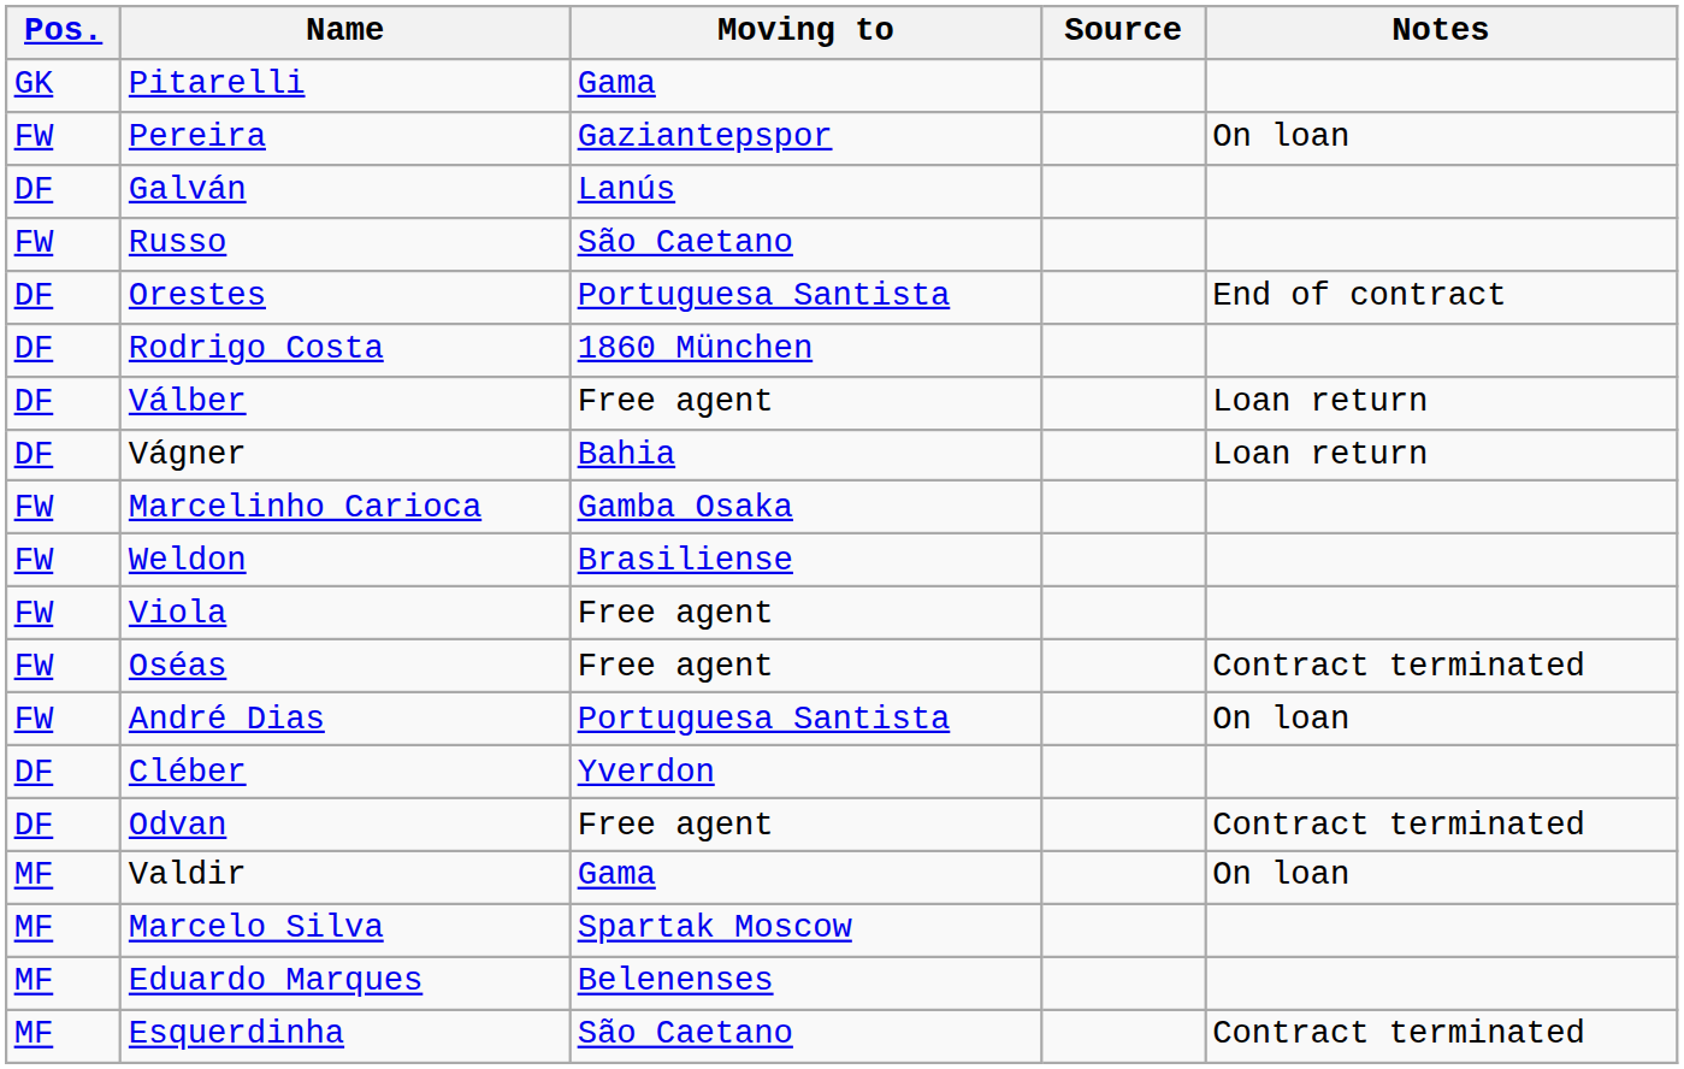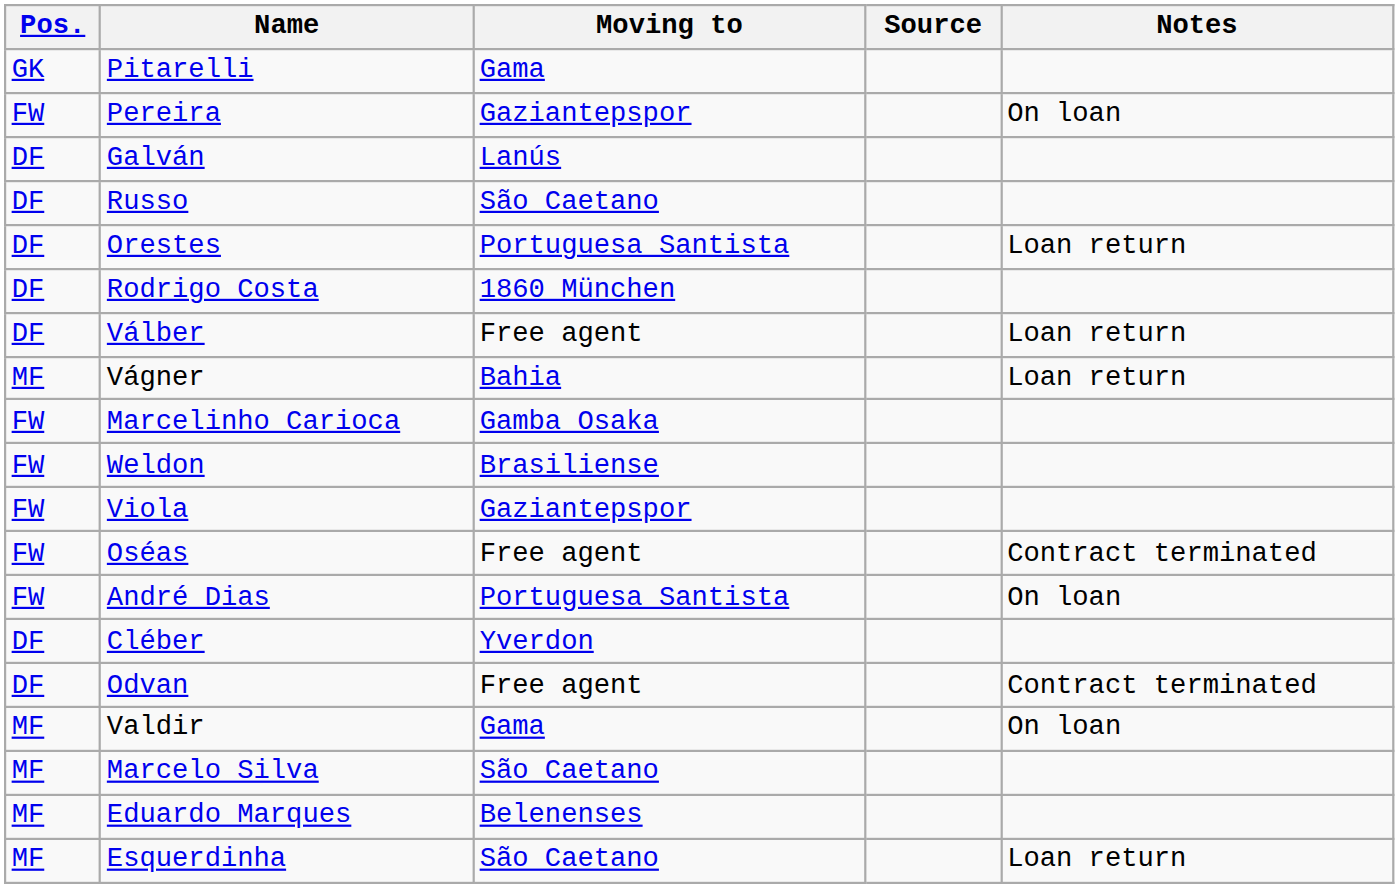Russo | Pos.: FW -> DF
Orestes | Notes: End of contract -> Loan return
Vágner | Pos.: DF -> MF
Viola | Moving to: Free agent -> Gaziantepspor
Marcelo Silva | Moving to: Spartak Moscow -> São Caetano
Esquerdinha | Notes: Contract terminated -> Loan return
